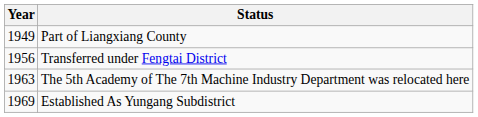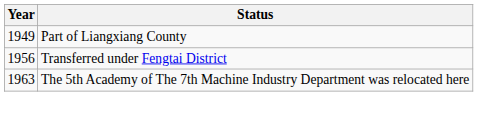- row: 1969 | Established As Yungang Subdistrict
